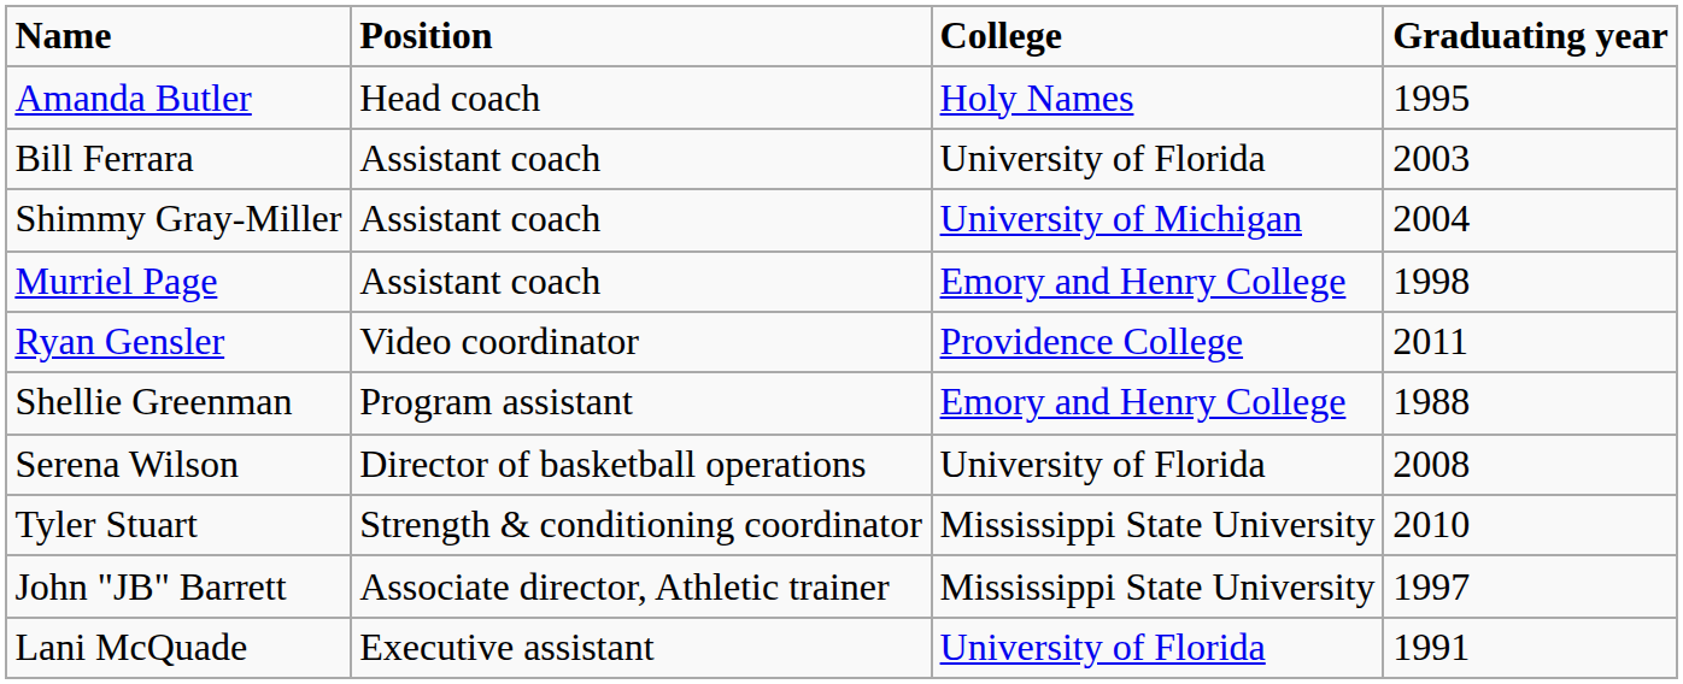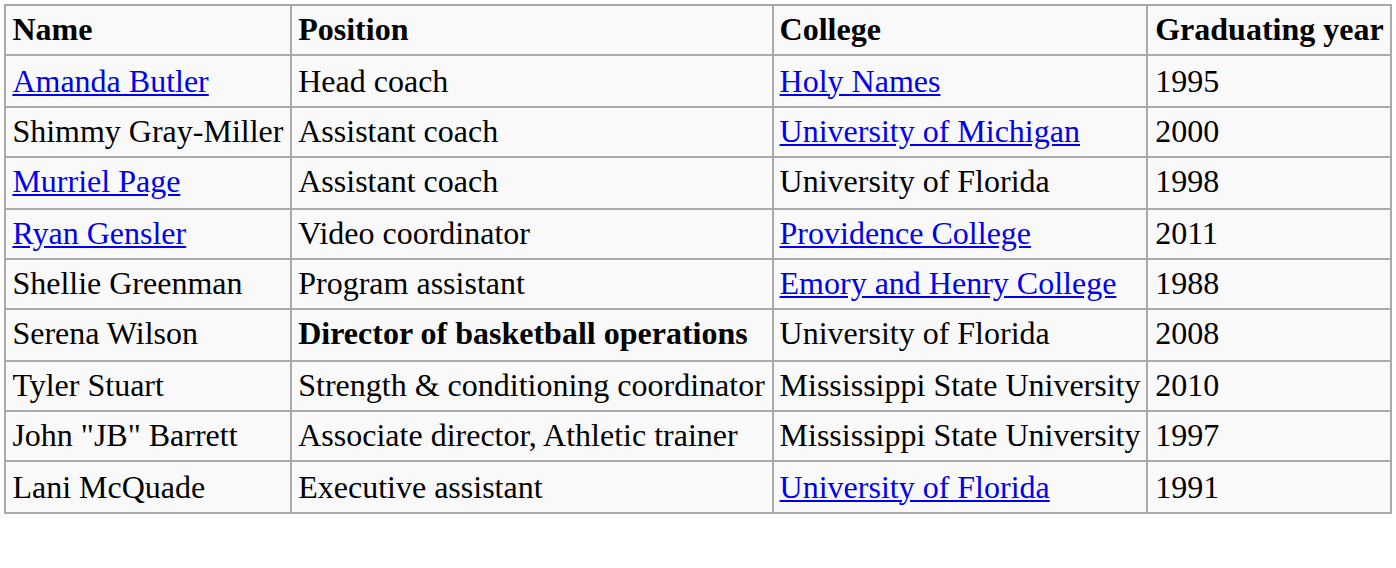- row: Bill Ferrara | Assistant coach | University of Florida | 2003
Shimmy Gray-Miller | Graduating year: 2004 -> 2000
Murriel Page | College: Emory and Henry College -> University of Florida
Serena Wilson | Position: normal -> bold
